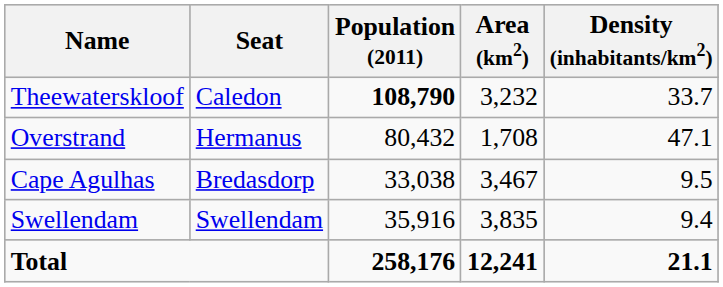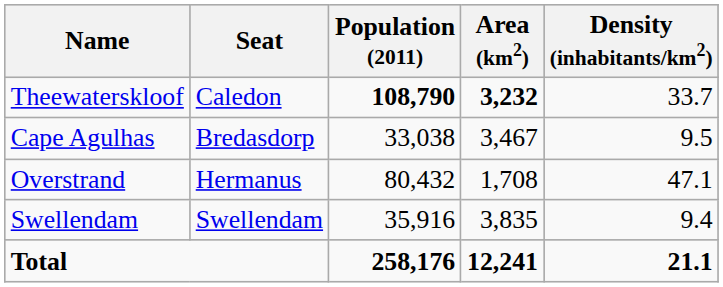Theewaterskloof | Area (km2): normal -> bold
rows swapped: Overstrand <-> Cape Agulhas
